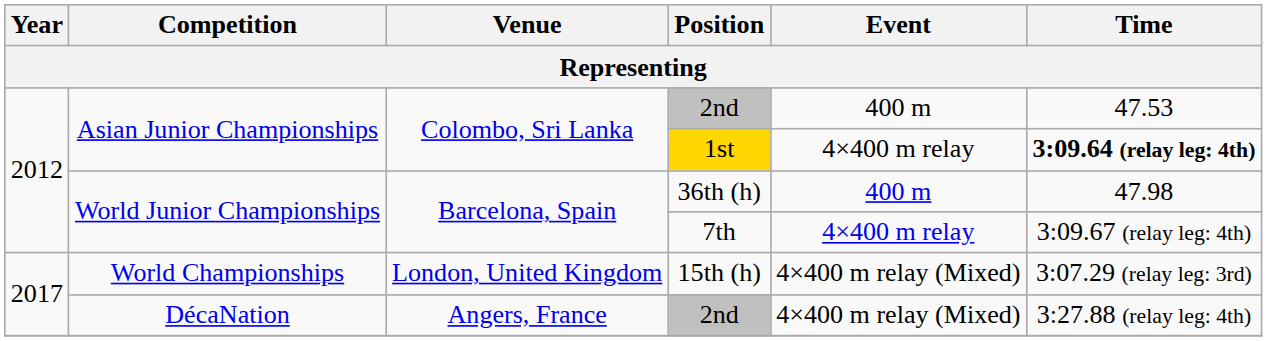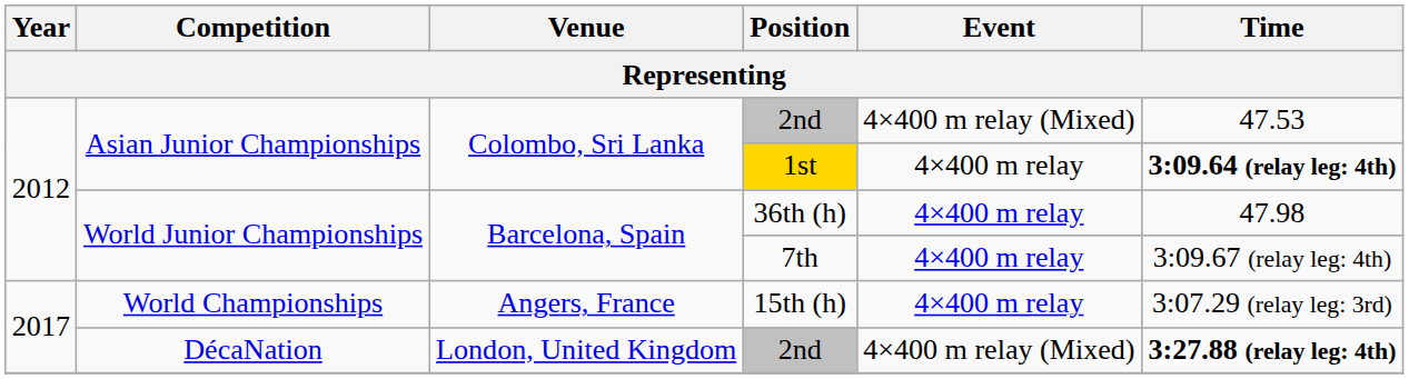Asian Junior Championships / 2nd | Event: 400 m -> 4×400 m relay (Mixed)
36th (h) | Event: 400 m -> 4×400 m relay
15th (h) | Venue: London, United Kingdom -> Angers, France
15th (h) | Event: 4×400 m relay (Mixed) -> 4×400 m relay
DécaNation / 2nd | Venue: Angers, France -> London, United Kingdom
DécaNation / 2nd | Time: normal -> bold
